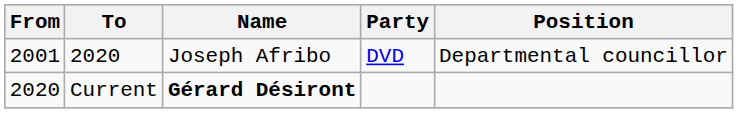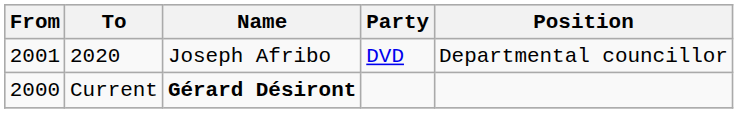Current | From: 2020 -> 2000
